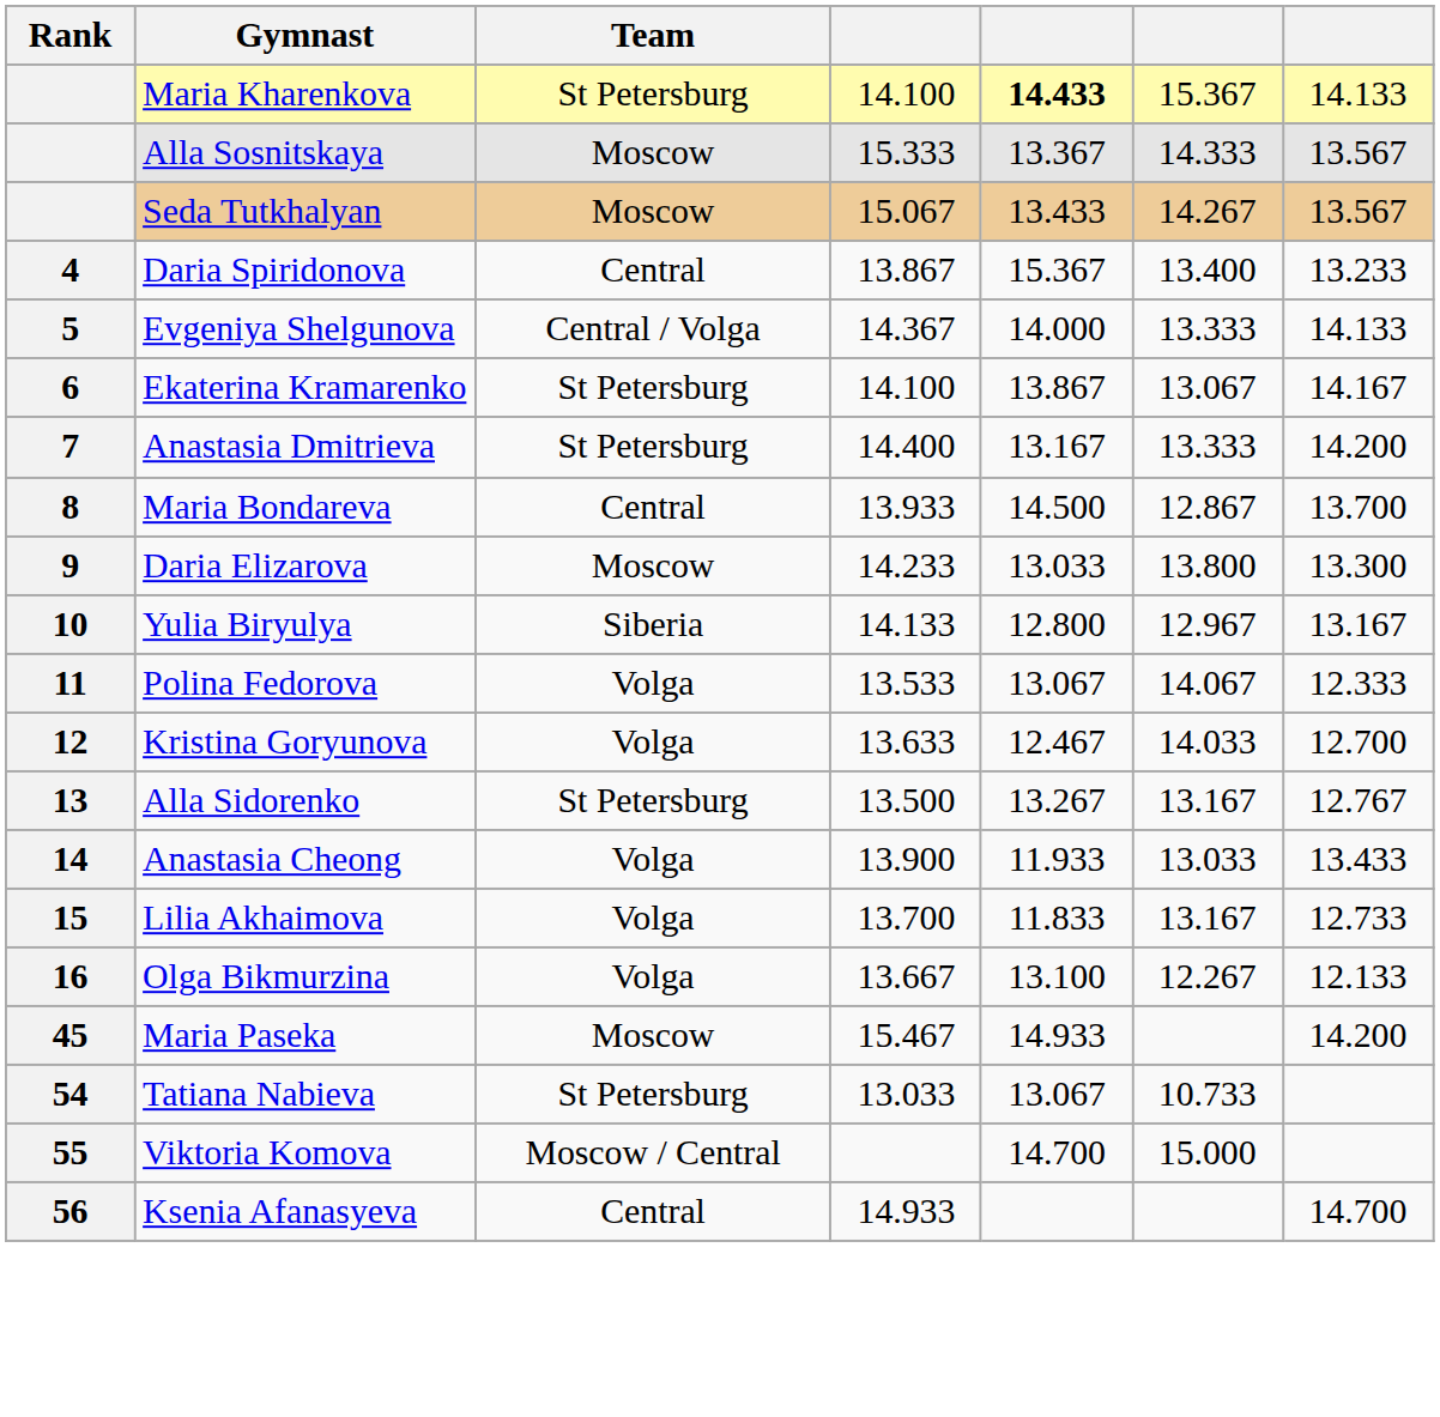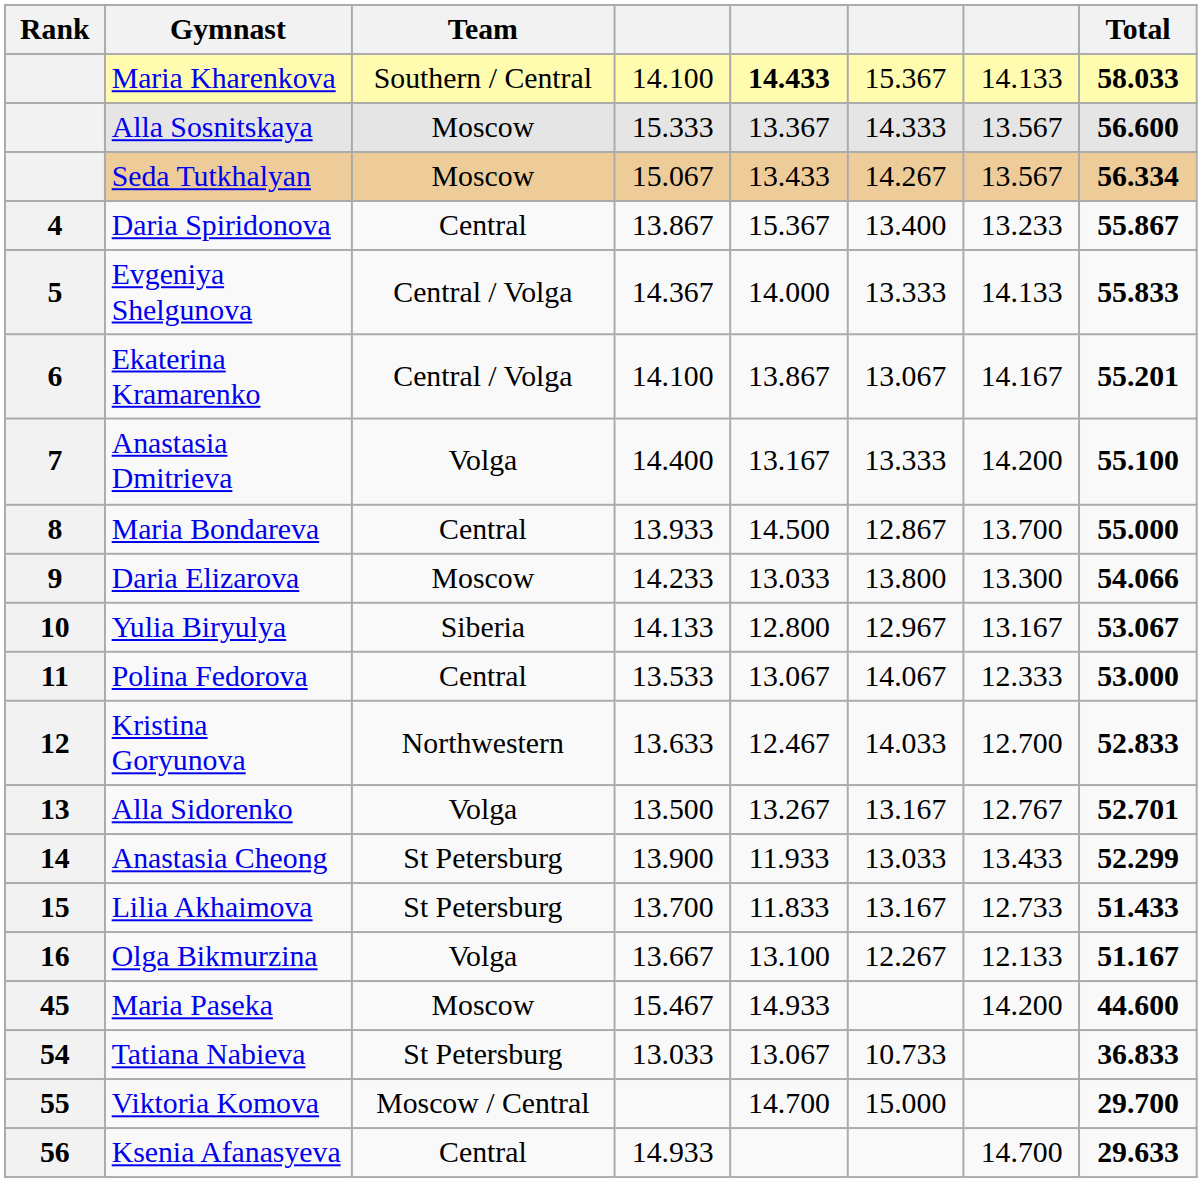+ column: Total | 58.033 | 56.600 | 56.334 | 55.867 | 55.833 | 55.201 | 55.100 | 55.000 | 54.066 | 53.067 | 53.000 | 52.833 | 52.701 | 52.299 | 51.433 | 51.167 | 44.600 | 36.833 | 29.700 | 29.633
Maria Kharenkova | Team: St Petersburg -> Southern / Central
Ekaterina Kramarenko | Team: St Petersburg -> Central / Volga
Anastasia Dmitrieva | Team: St Petersburg -> Volga
Polina Fedorova | Team: Volga -> Central
Kristina Goryunova | Team: Volga -> Northwestern
Alla Sidorenko | Team: St Petersburg -> Volga
Anastasia Cheong | Team: Volga -> St Petersburg
Lilia Akhaimova | Team: Volga -> St Petersburg
